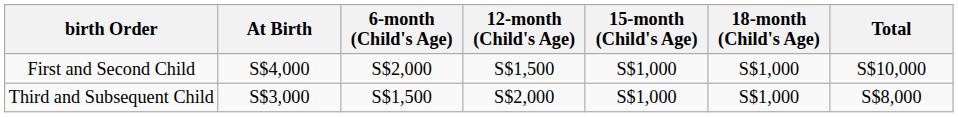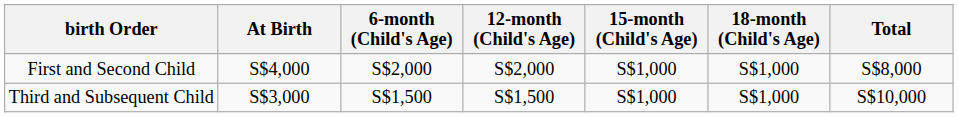First and Second Child | 12-month (Child's Age): S$1,500 -> S$2,000
First and Second Child | Total: S$10,000 -> S$8,000
Third and Subsequent Child | 12-month (Child's Age): S$2,000 -> S$1,500
Third and Subsequent Child | Total: S$8,000 -> S$10,000
